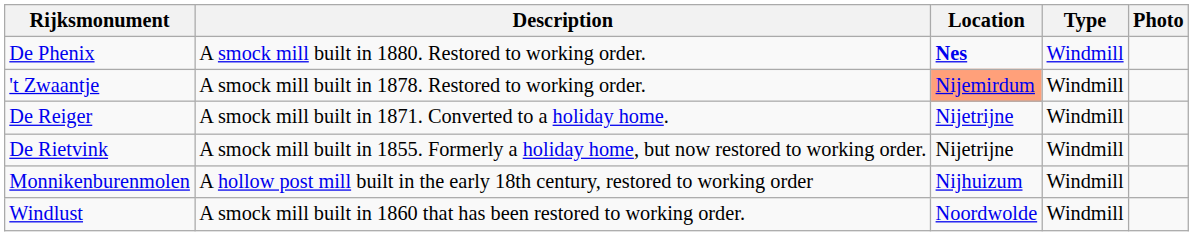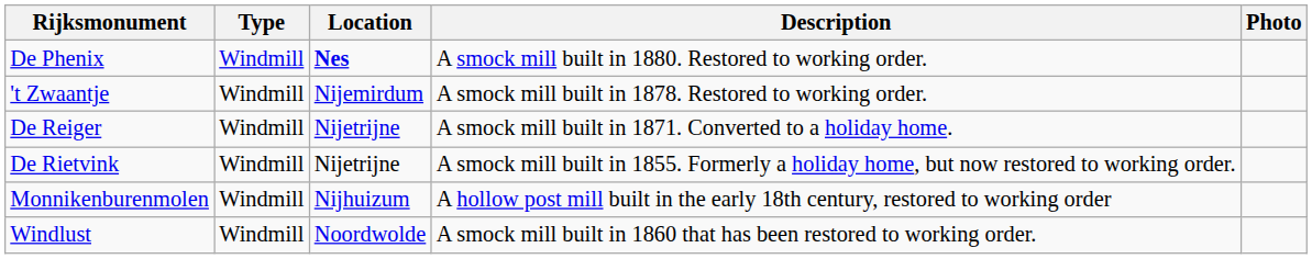columns swapped: Type <-> Description
't Zwaantje | Location: lightsalmon background -> no background
